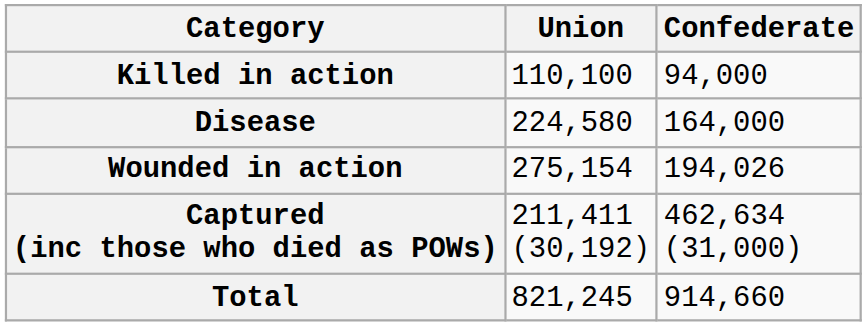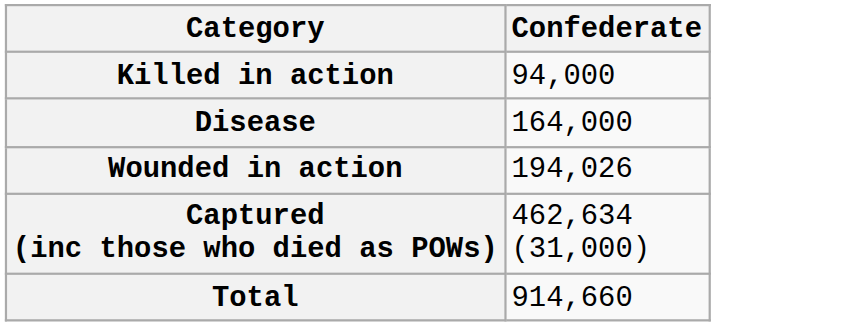- column: Union | 110,100 | 224,580 | 275,154 | 211,411 (30,192) | 821,245
